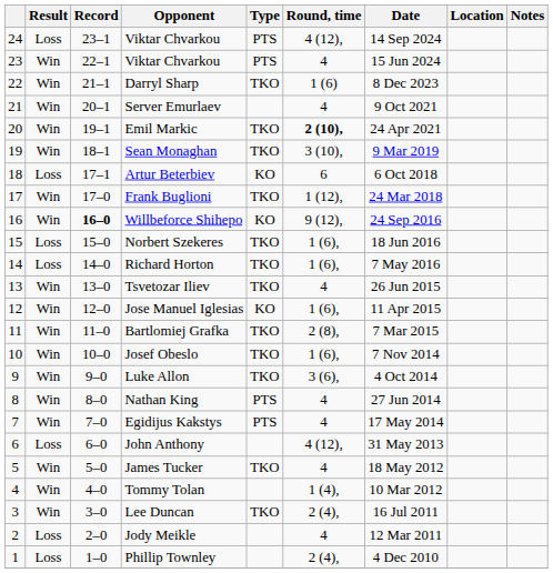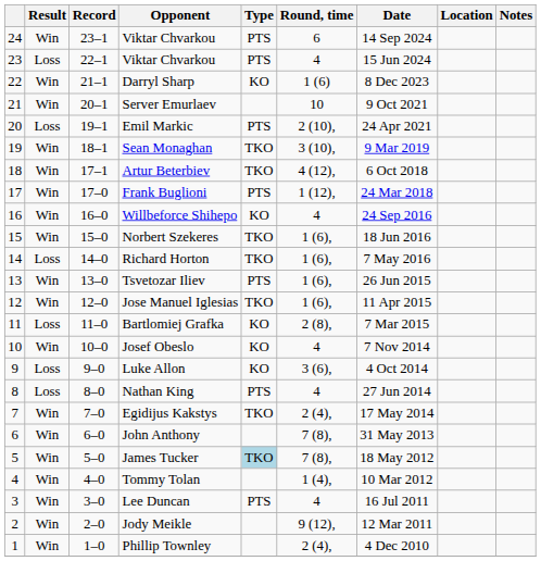24 / Viktar Chvarkou | Result: Loss -> Win
24 / Viktar Chvarkou | Round, time: 4 (12), -> 6
23 / Viktar Chvarkou | Result: Win -> Loss
Darryl Sharp | Type: TKO -> KO
Server Emurlaev | Round, time: 4 -> 10
Emil Markic | Result: Win -> Loss
Emil Markic | Type: TKO -> PTS
Emil Markic | Round, time: bold -> normal
Artur Beterbiev | Result: Loss -> Win
Artur Beterbiev | Type: KO -> TKO
Artur Beterbiev | Round, time: 6 -> 4 (12),
Frank Buglioni | Type: TKO -> PTS
Willbeforce Shihepo | Record: bold -> normal
Willbeforce Shihepo | Round, time: 9 (12), -> 4
Norbert Szekeres | Result: Loss -> Win
Tsvetozar Iliev | Type: TKO -> PTS
Tsvetozar Iliev | Round, time: 4 -> 1 (6),
Jose Manuel Iglesias | Type: KO -> TKO
Bartlomiej Grafka | Result: Win -> Loss
Bartlomiej Grafka | Type: TKO -> KO
Josef Obeslo | Type: TKO -> KO
Josef Obeslo | Round, time: 1 (6), -> 4
Luke Allon | Result: Win -> Loss
Luke Allon | Type: TKO -> KO
Nathan King | Result: Win -> Loss
Egidijus Kakstys | Type: PTS -> TKO
Egidijus Kakstys | Round, time: 4 -> 2 (4),
John Anthony | Result: Loss -> Win
John Anthony | Round, time: 4 (12), -> 7 (8),
James Tucker | Type: no background -> lightblue background
James Tucker | Round, time: 4 -> 7 (8),
Lee Duncan | Type: TKO -> PTS
Lee Duncan | Round, time: 2 (4), -> 4
Jody Meikle | Result: Loss -> Win
Jody Meikle | Round, time: 4 -> 9 (12),
Phillip Townley | Result: Loss -> Win
